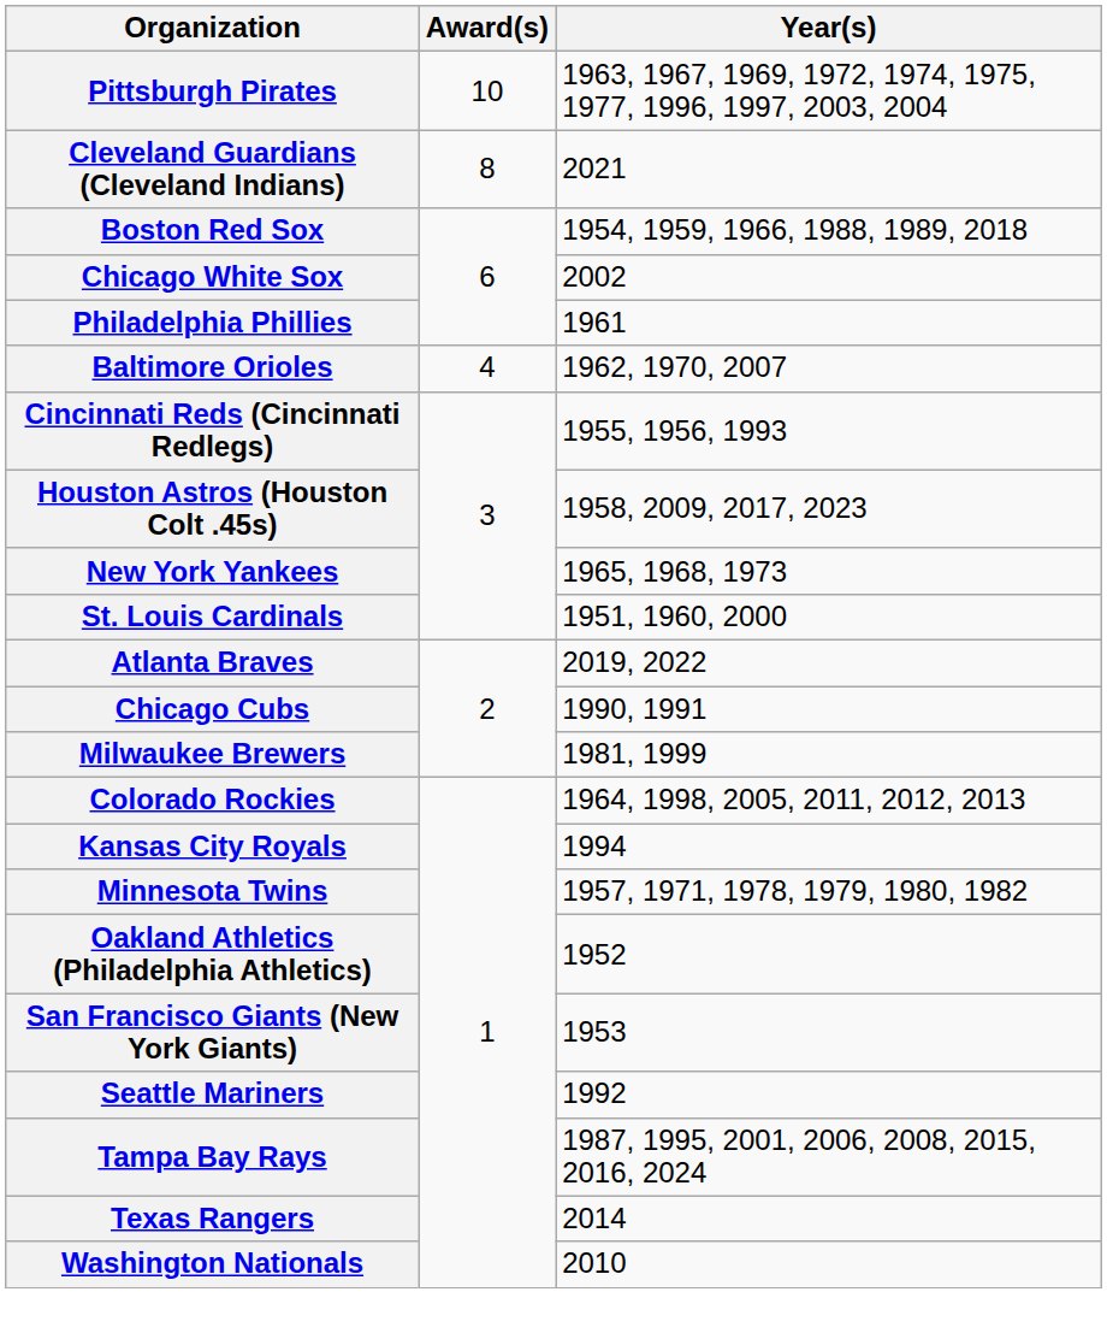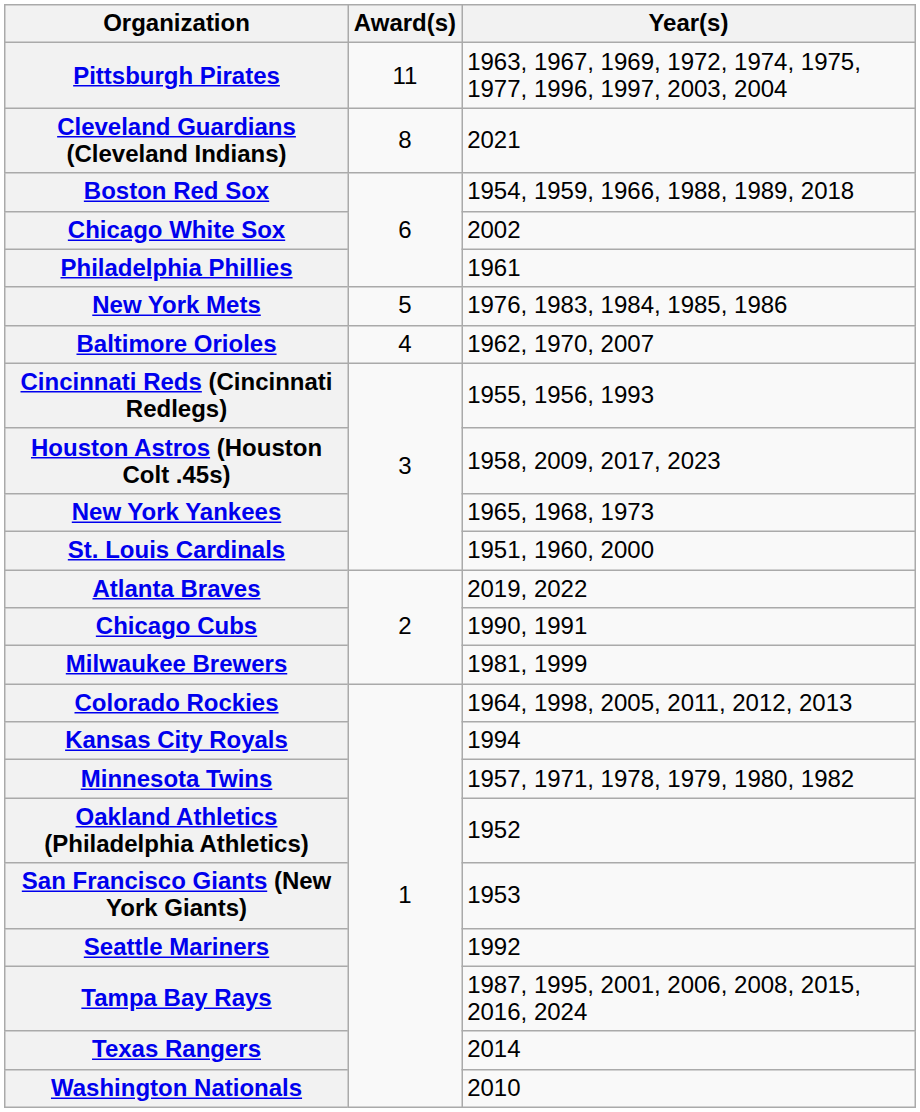Pittsburgh Pirates | Award(s): 10 -> 11
+ row: New York Mets | 5 | 1976, 1983, 1984, 1985, 1986
